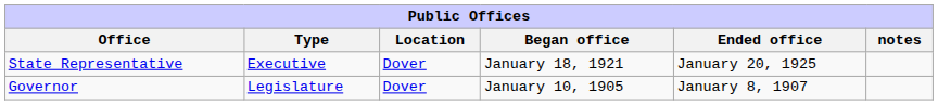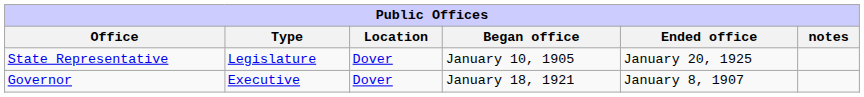State Representative | Type: Executive -> Legislature
State Representative | Began office: January 18, 1921 -> January 10, 1905
Governor | Type: Legislature -> Executive
Governor | Began office: January 10, 1905 -> January 18, 1921
